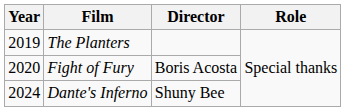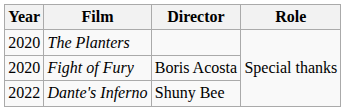The Planters | Year: 2019 -> 2020
Dante's Inferno | Year: 2024 -> 2022
